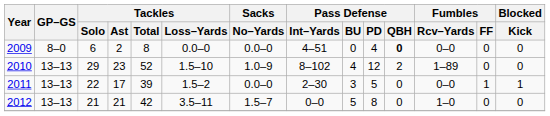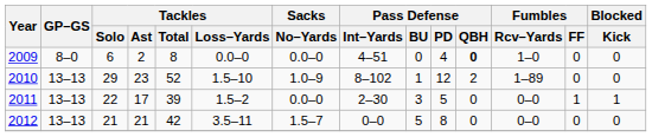2009 | Fumbles / Rcv–Yards: 0–0 -> 1–0
2010 | Pass Defense / BU: 4 -> 1
2012 | Fumbles / Rcv–Yards: 1–0 -> 0–0
